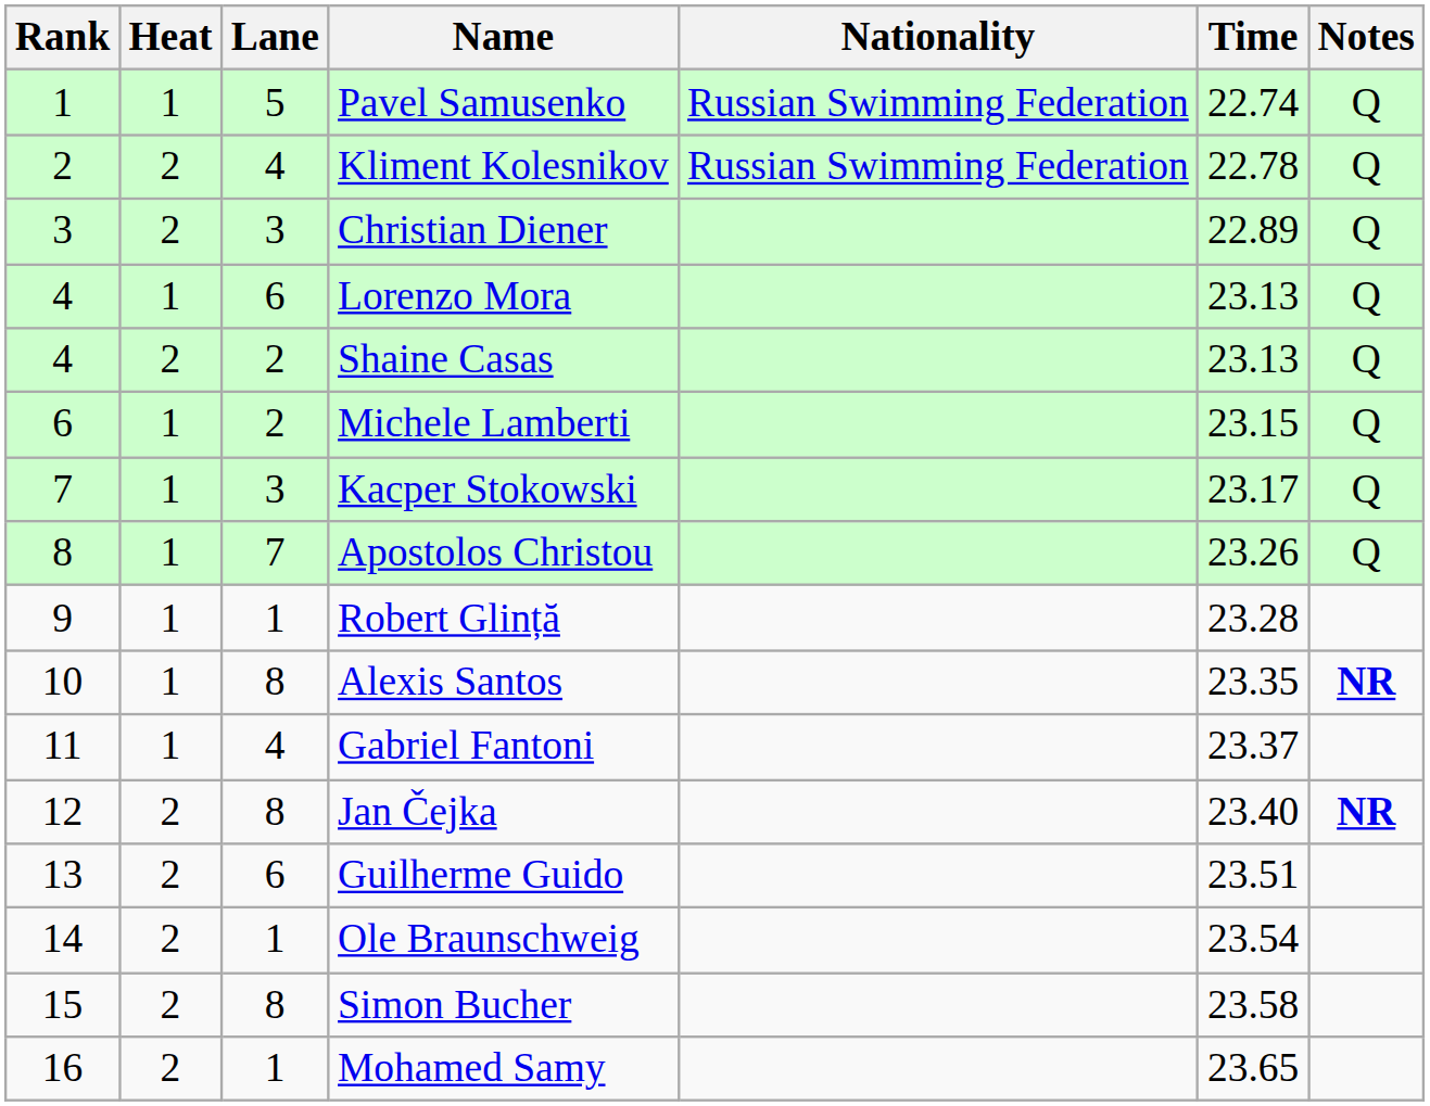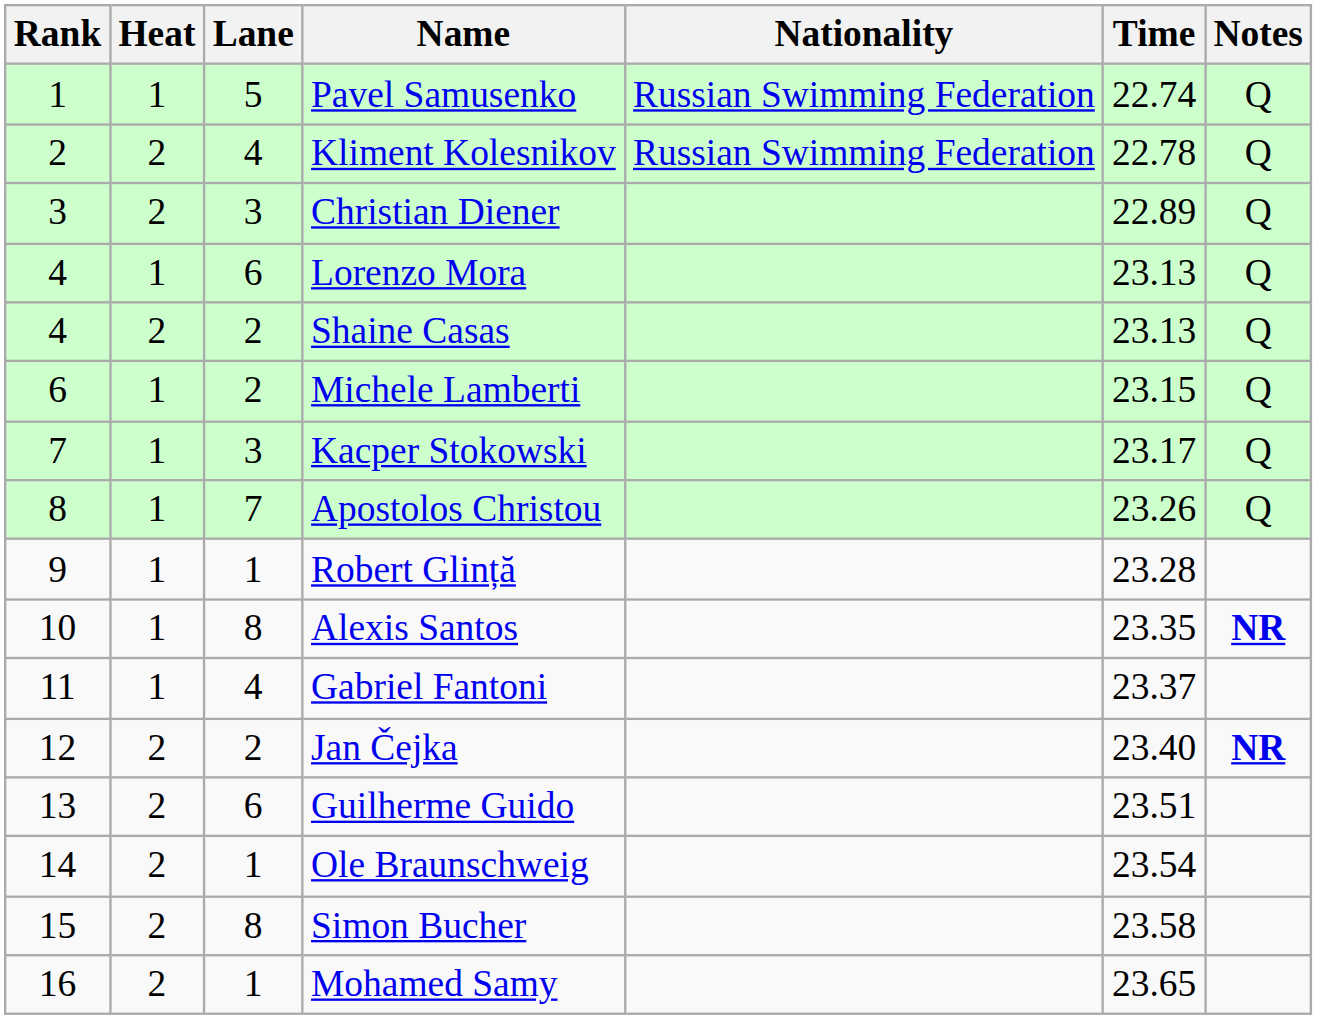Jan Čejka | Lane: 8 -> 2
